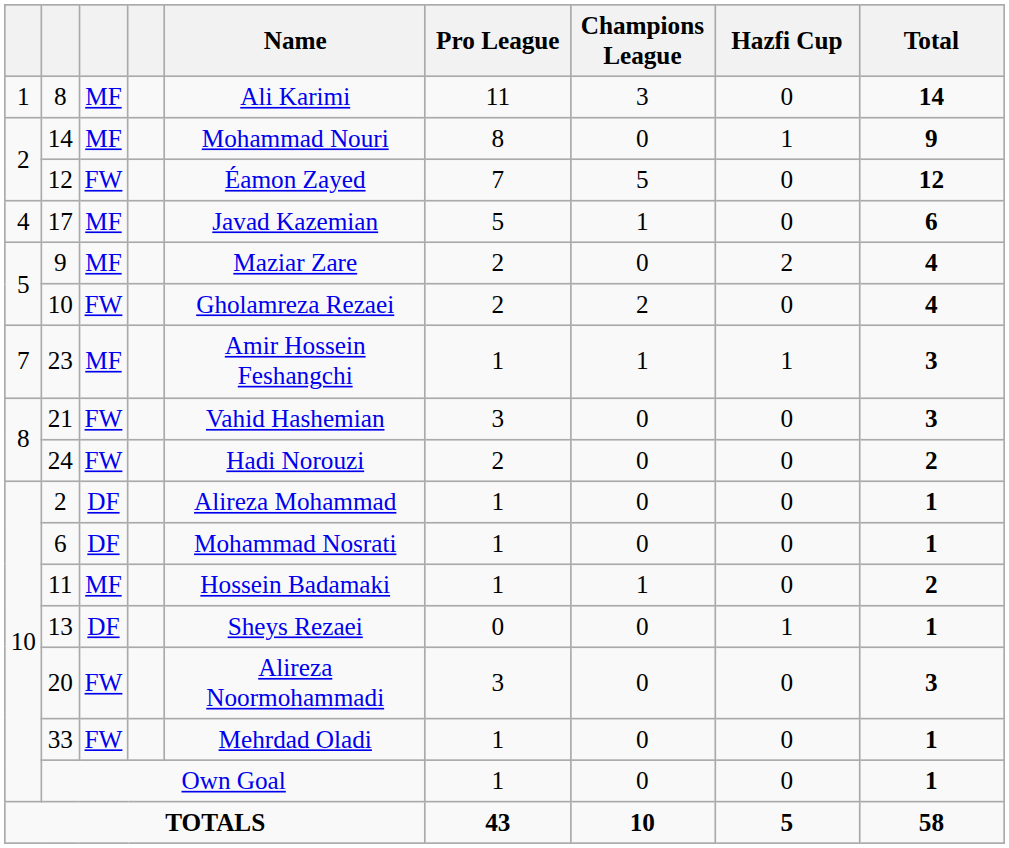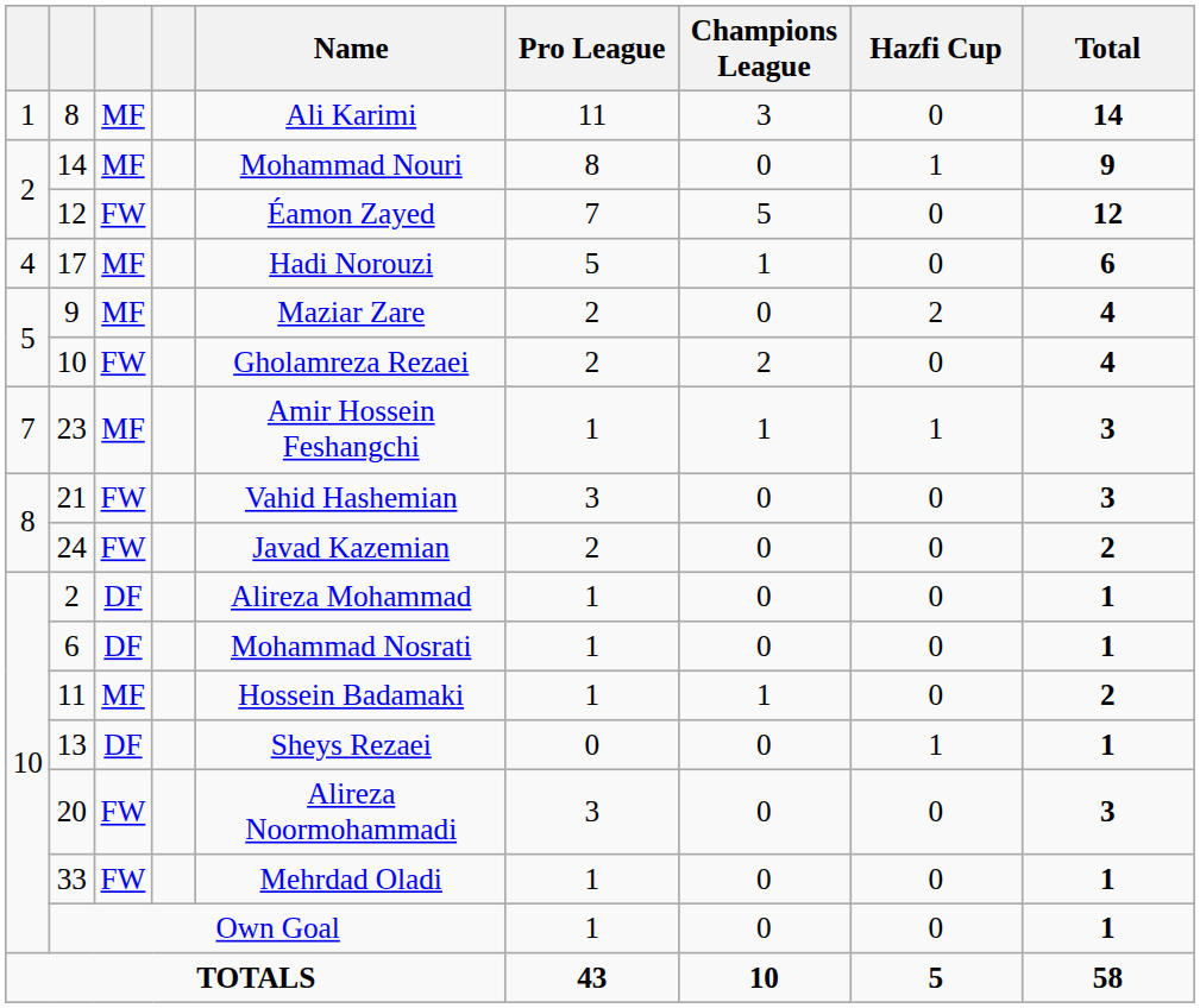17 | Name: Javad Kazemian -> Hadi Norouzi
24 | Name: Hadi Norouzi -> Javad Kazemian
